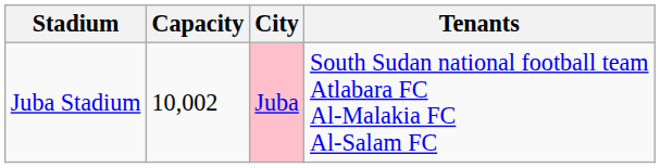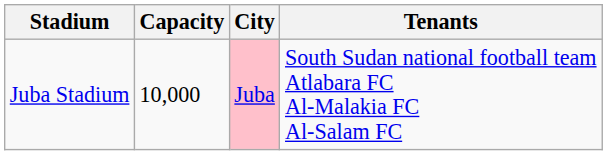Juba Stadium | Capacity: 10,002 -> 10,000
